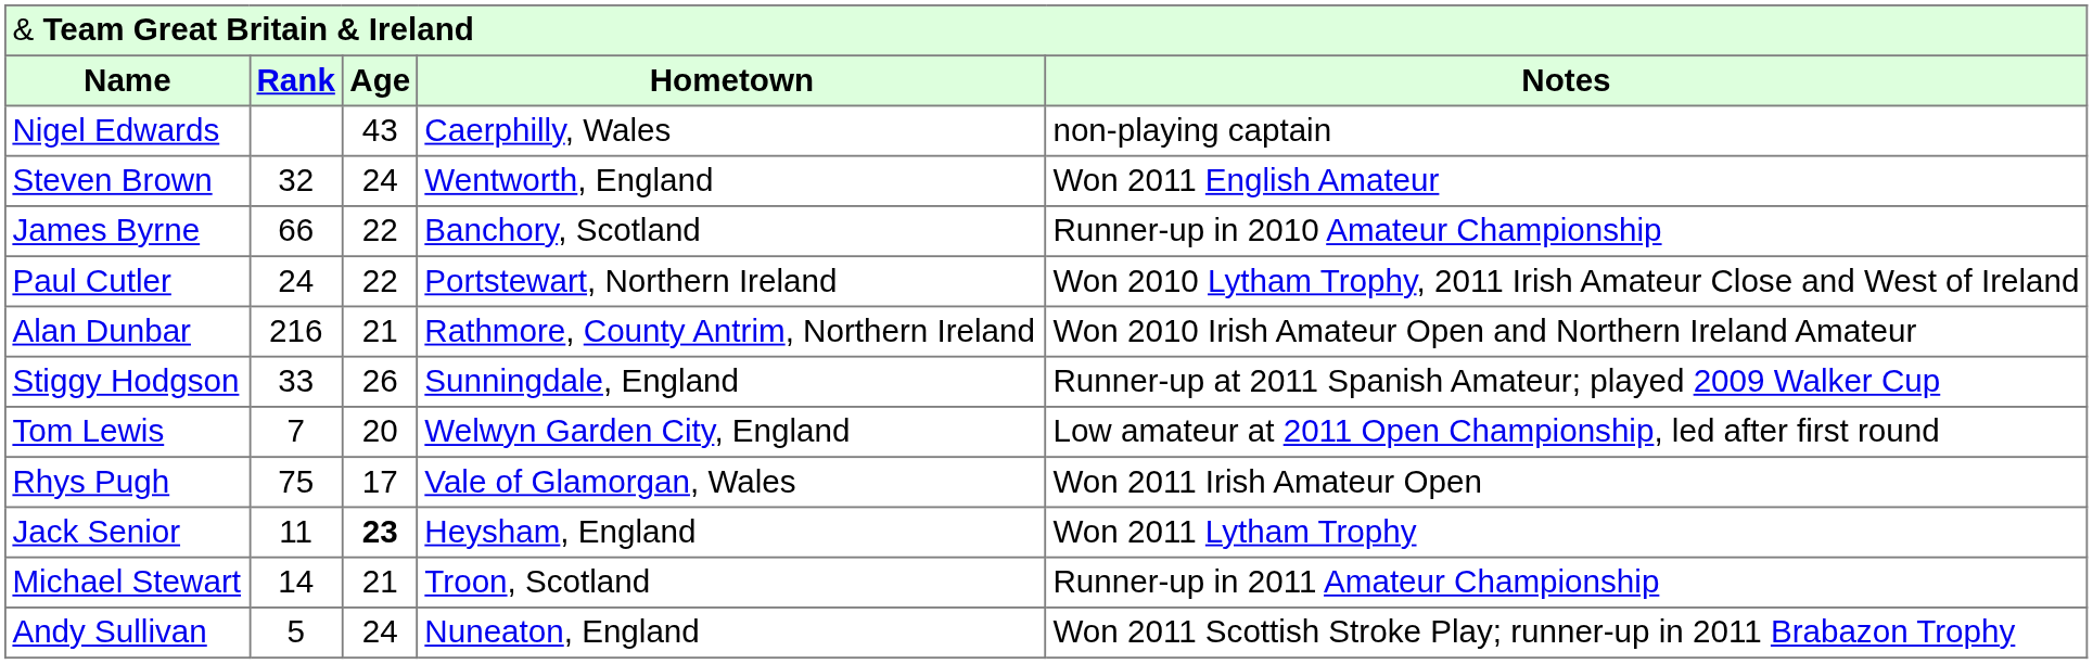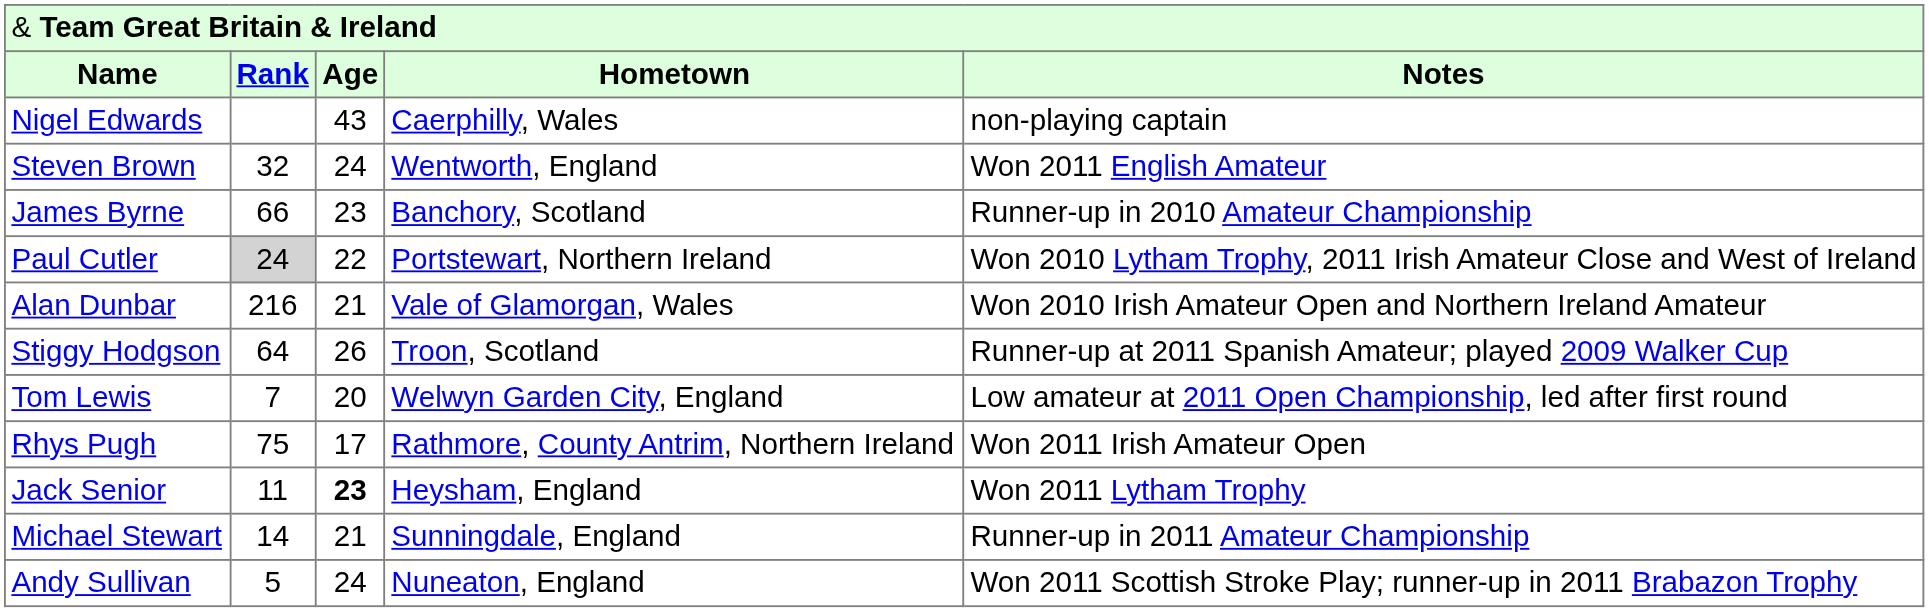James Byrne | column 3: 22 -> 23
Paul Cutler | column 2: no background -> lightgrey background
Alan Dunbar | column 4: Rathmore, County Antrim, Northern Ireland -> Vale of Glamorgan, Wales
Stiggy Hodgson | column 2: 33 -> 64
Stiggy Hodgson | column 4: Sunningdale, England -> Troon, Scotland
Rhys Pugh | column 4: Vale of Glamorgan, Wales -> Rathmore, County Antrim, Northern Ireland
Michael Stewart | column 4: Troon, Scotland -> Sunningdale, England
